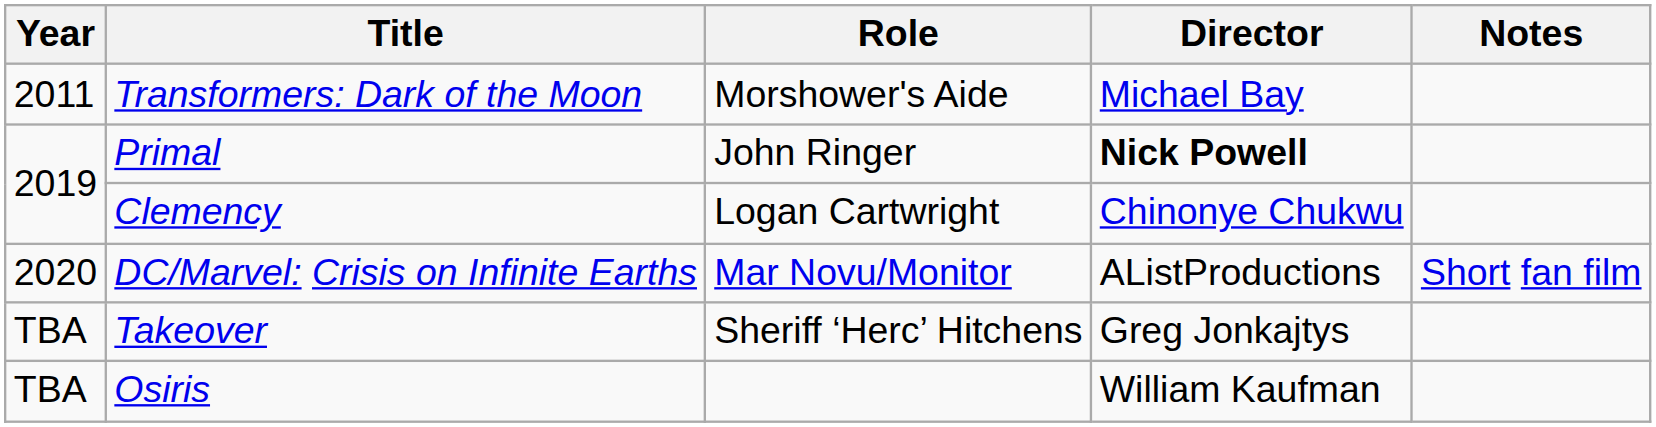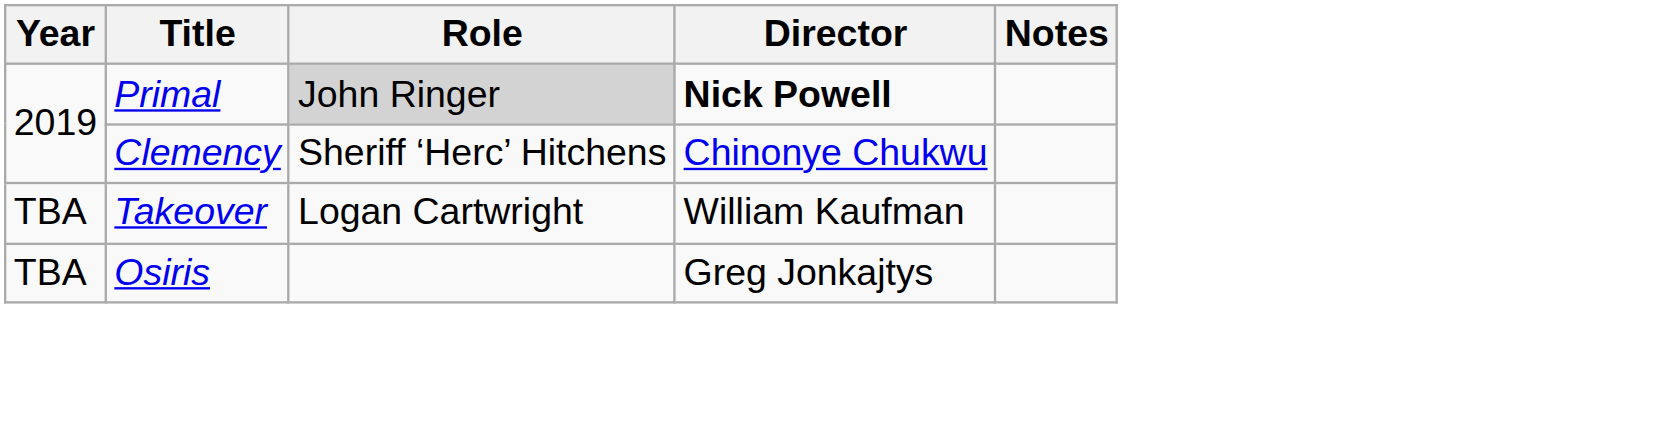- row: 2011 | Transformers: Dark of the Moon | Morshower's Aide | Michael Bay
Primal | Role: no background -> lightgrey background
Clemency | Role: Logan Cartwright -> Sheriff ‘Herc’ Hitchens
- row: 2020 | DC/Marvel: Crisis on Infinite Earths | Mar Novu/Monitor | AListProductions | Short fan film
Takeover | Role: Sheriff ‘Herc’ Hitchens -> Logan Cartwright
Takeover | Director: Greg Jonkajtys -> William Kaufman
Osiris | Director: William Kaufman -> Greg Jonkajtys
